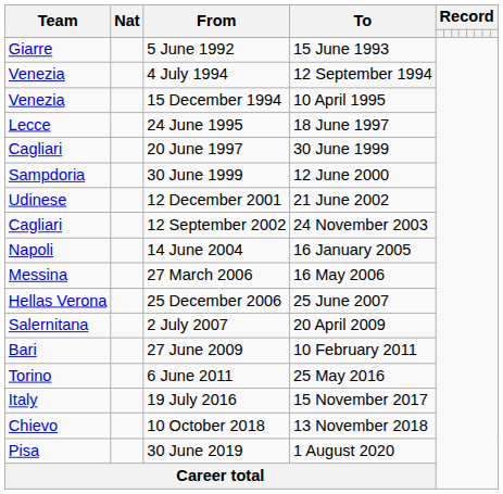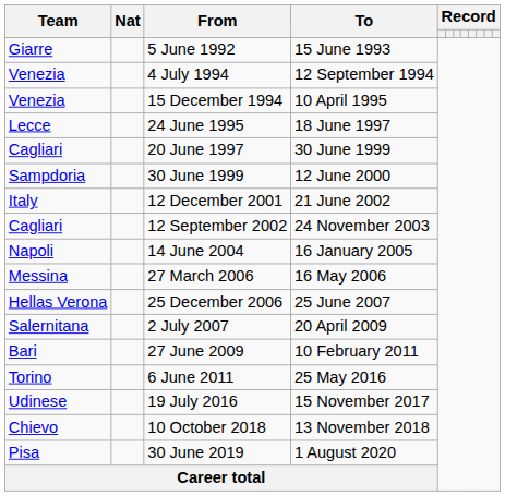12 December 2001 | Team: Udinese -> Italy
19 July 2016 | Team: Italy -> Udinese
